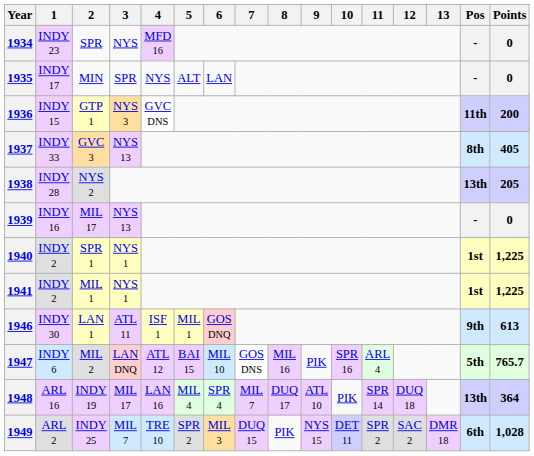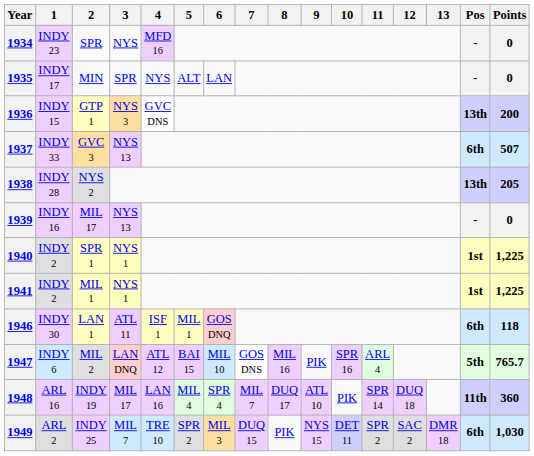1936 | Pos: 11th -> 13th
1937 | Pos: 8th -> 6th
1937 | Points: 405 -> 507
1946 | Pos: 9th -> 6th
1946 | Points: 613 -> 118
1948 | Pos: 13th -> 11th
1948 | Points: 364 -> 360
1949 | Points: 1,028 -> 1,030
